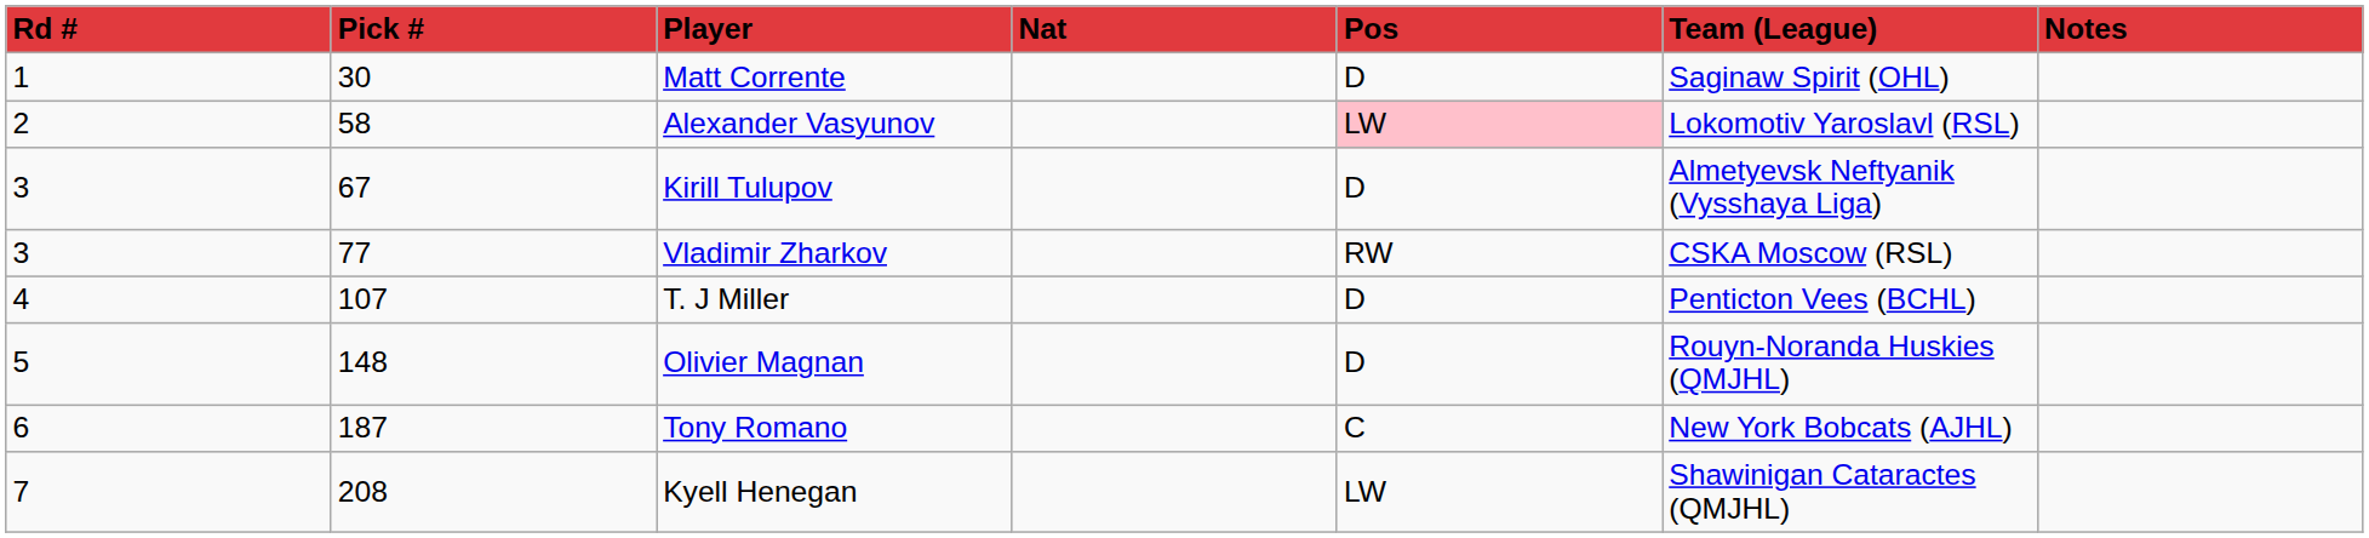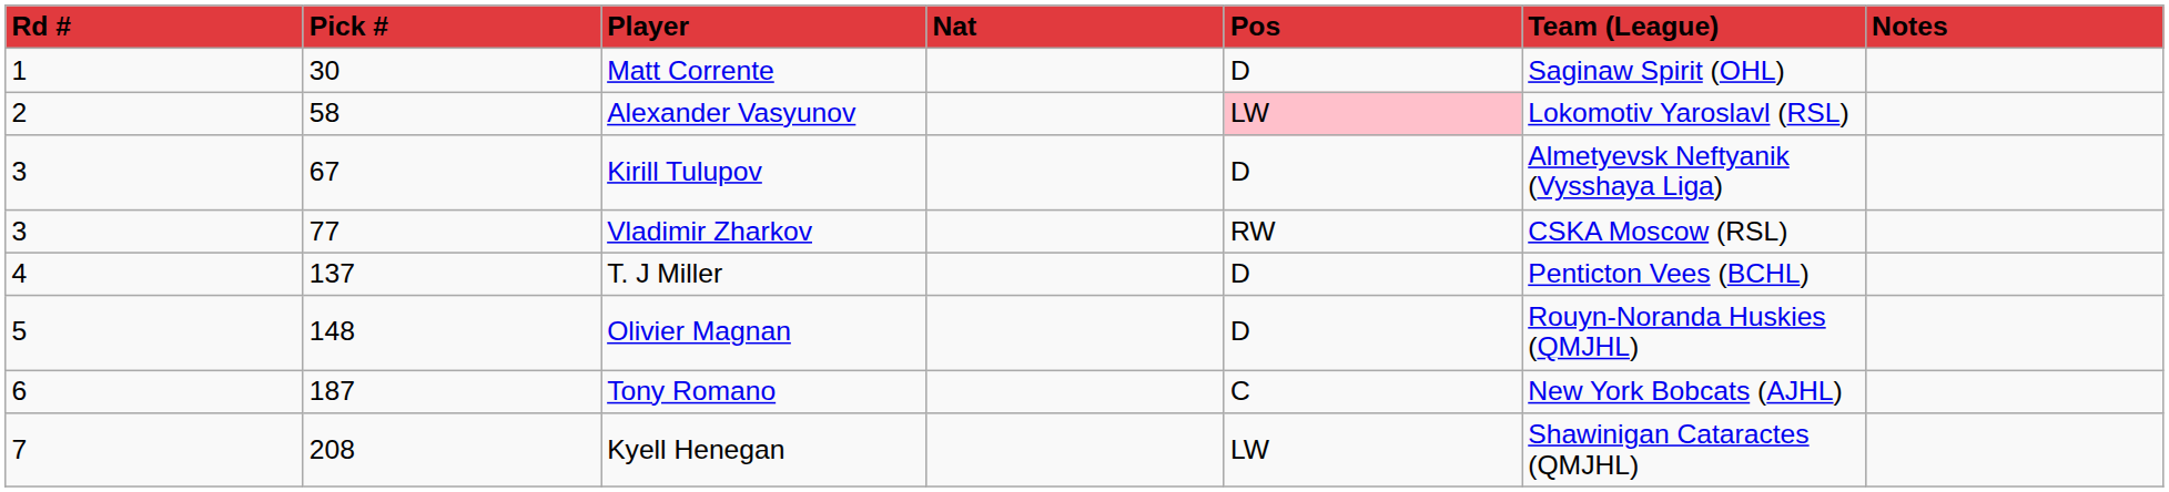T. J Miller | Pick #: 107 -> 137
